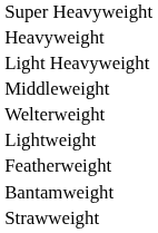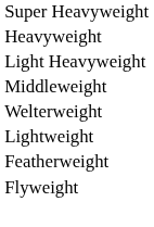- row: Bantamweight
+ row: Flyweight
- row: Strawweight
